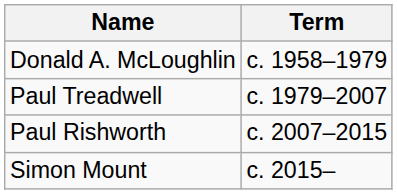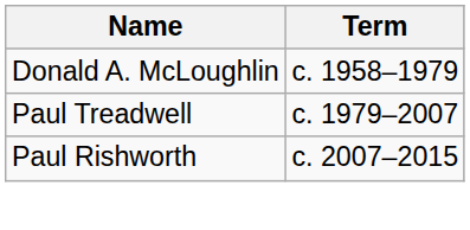- row: Simon Mount | c. 2015–
